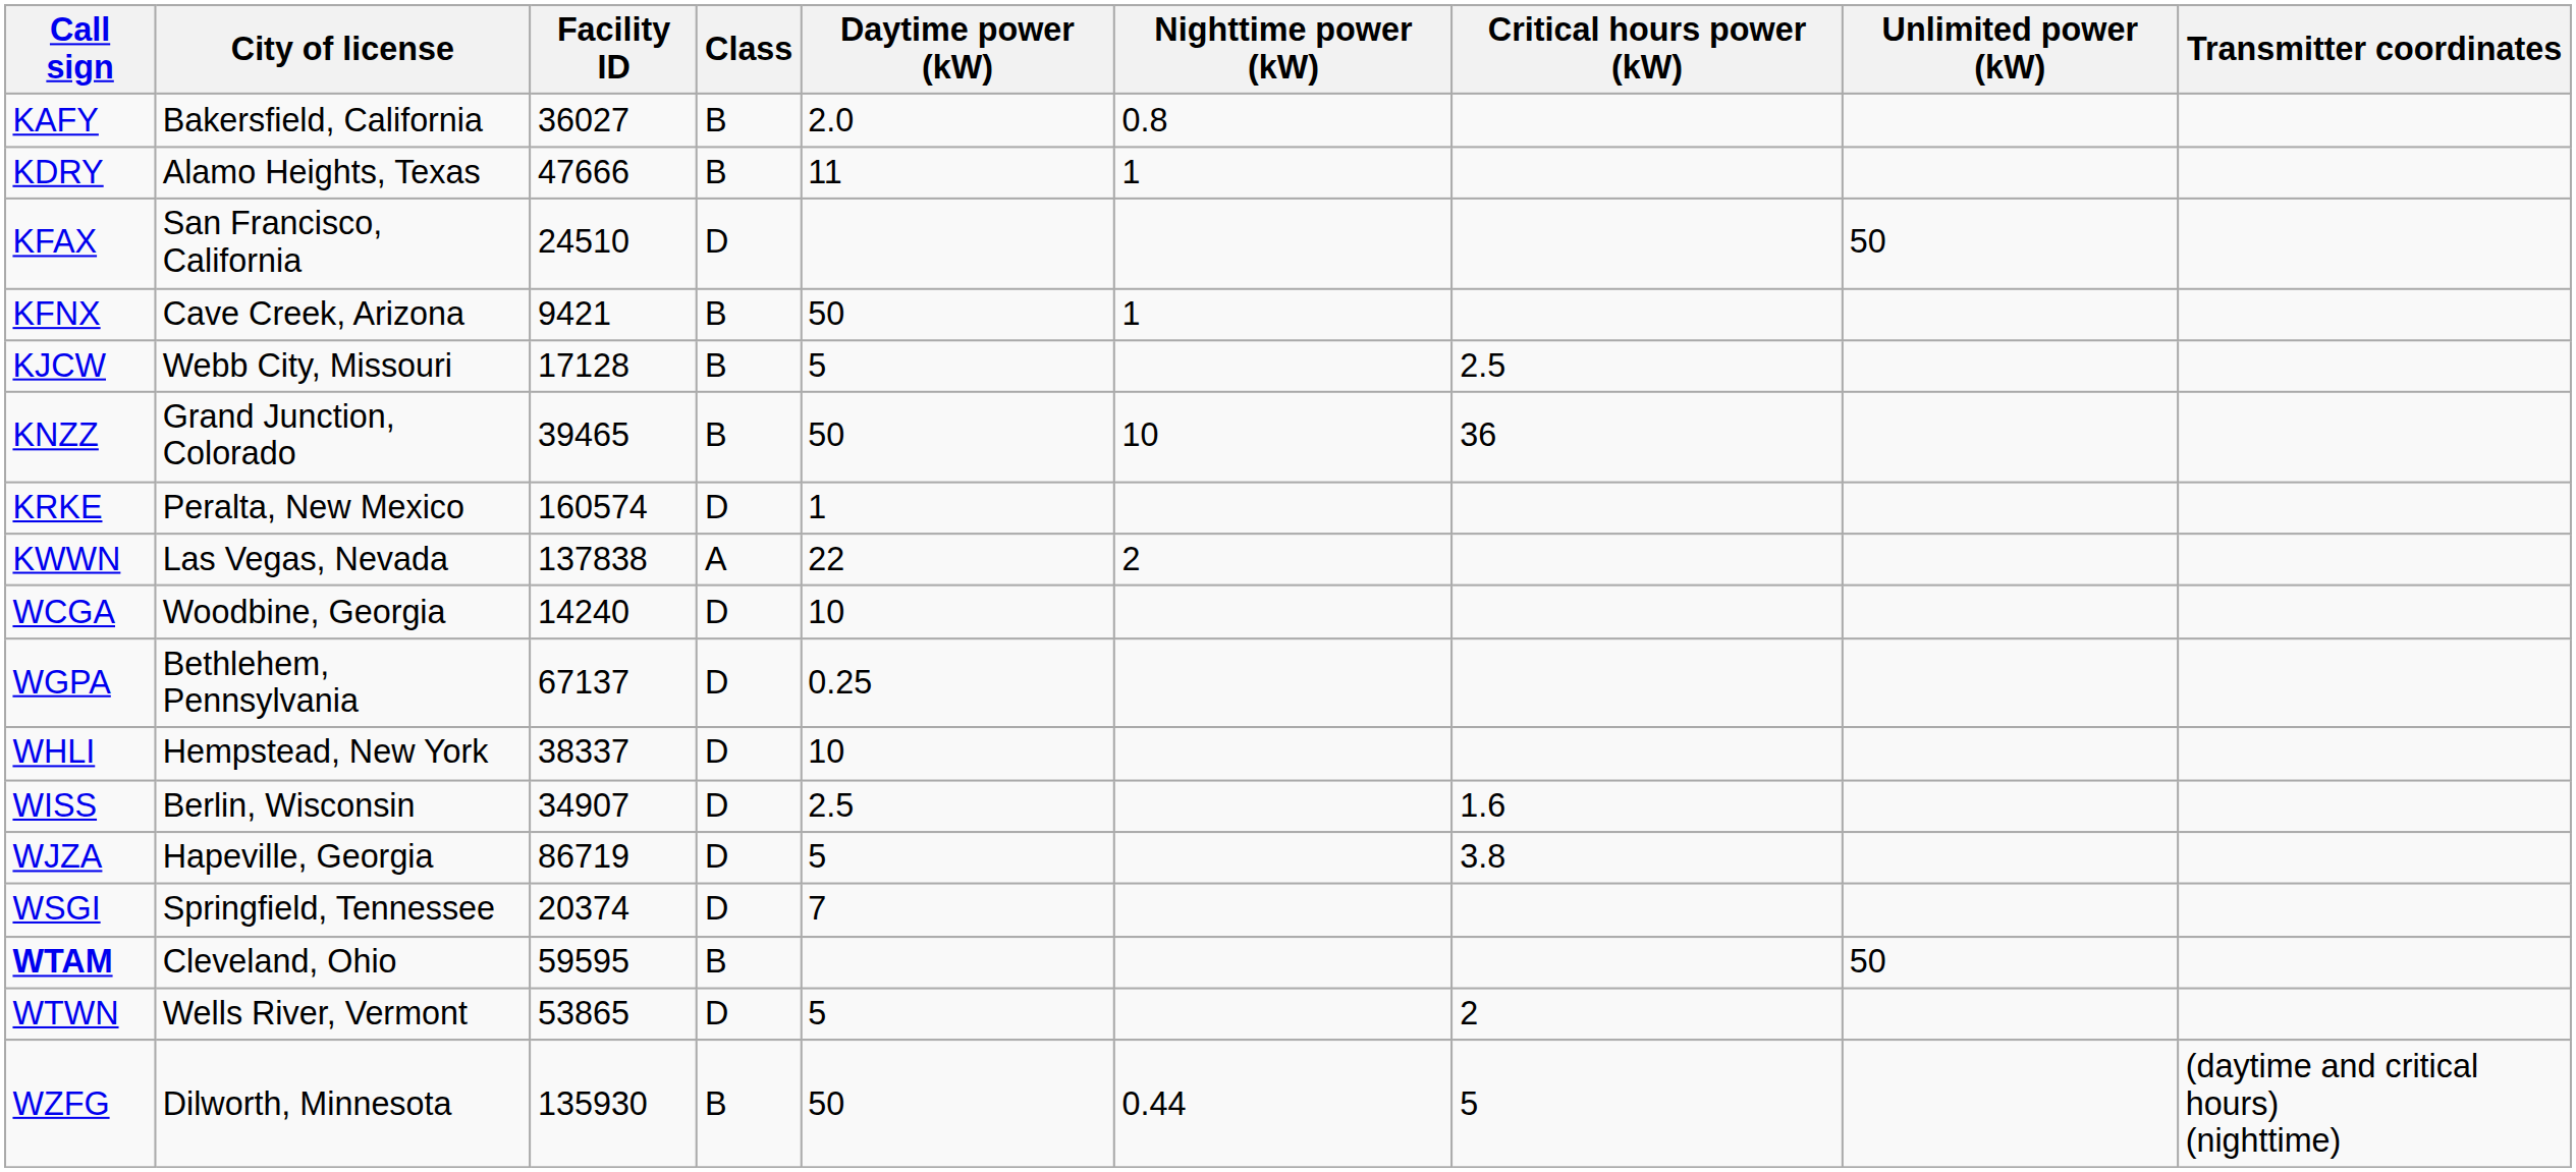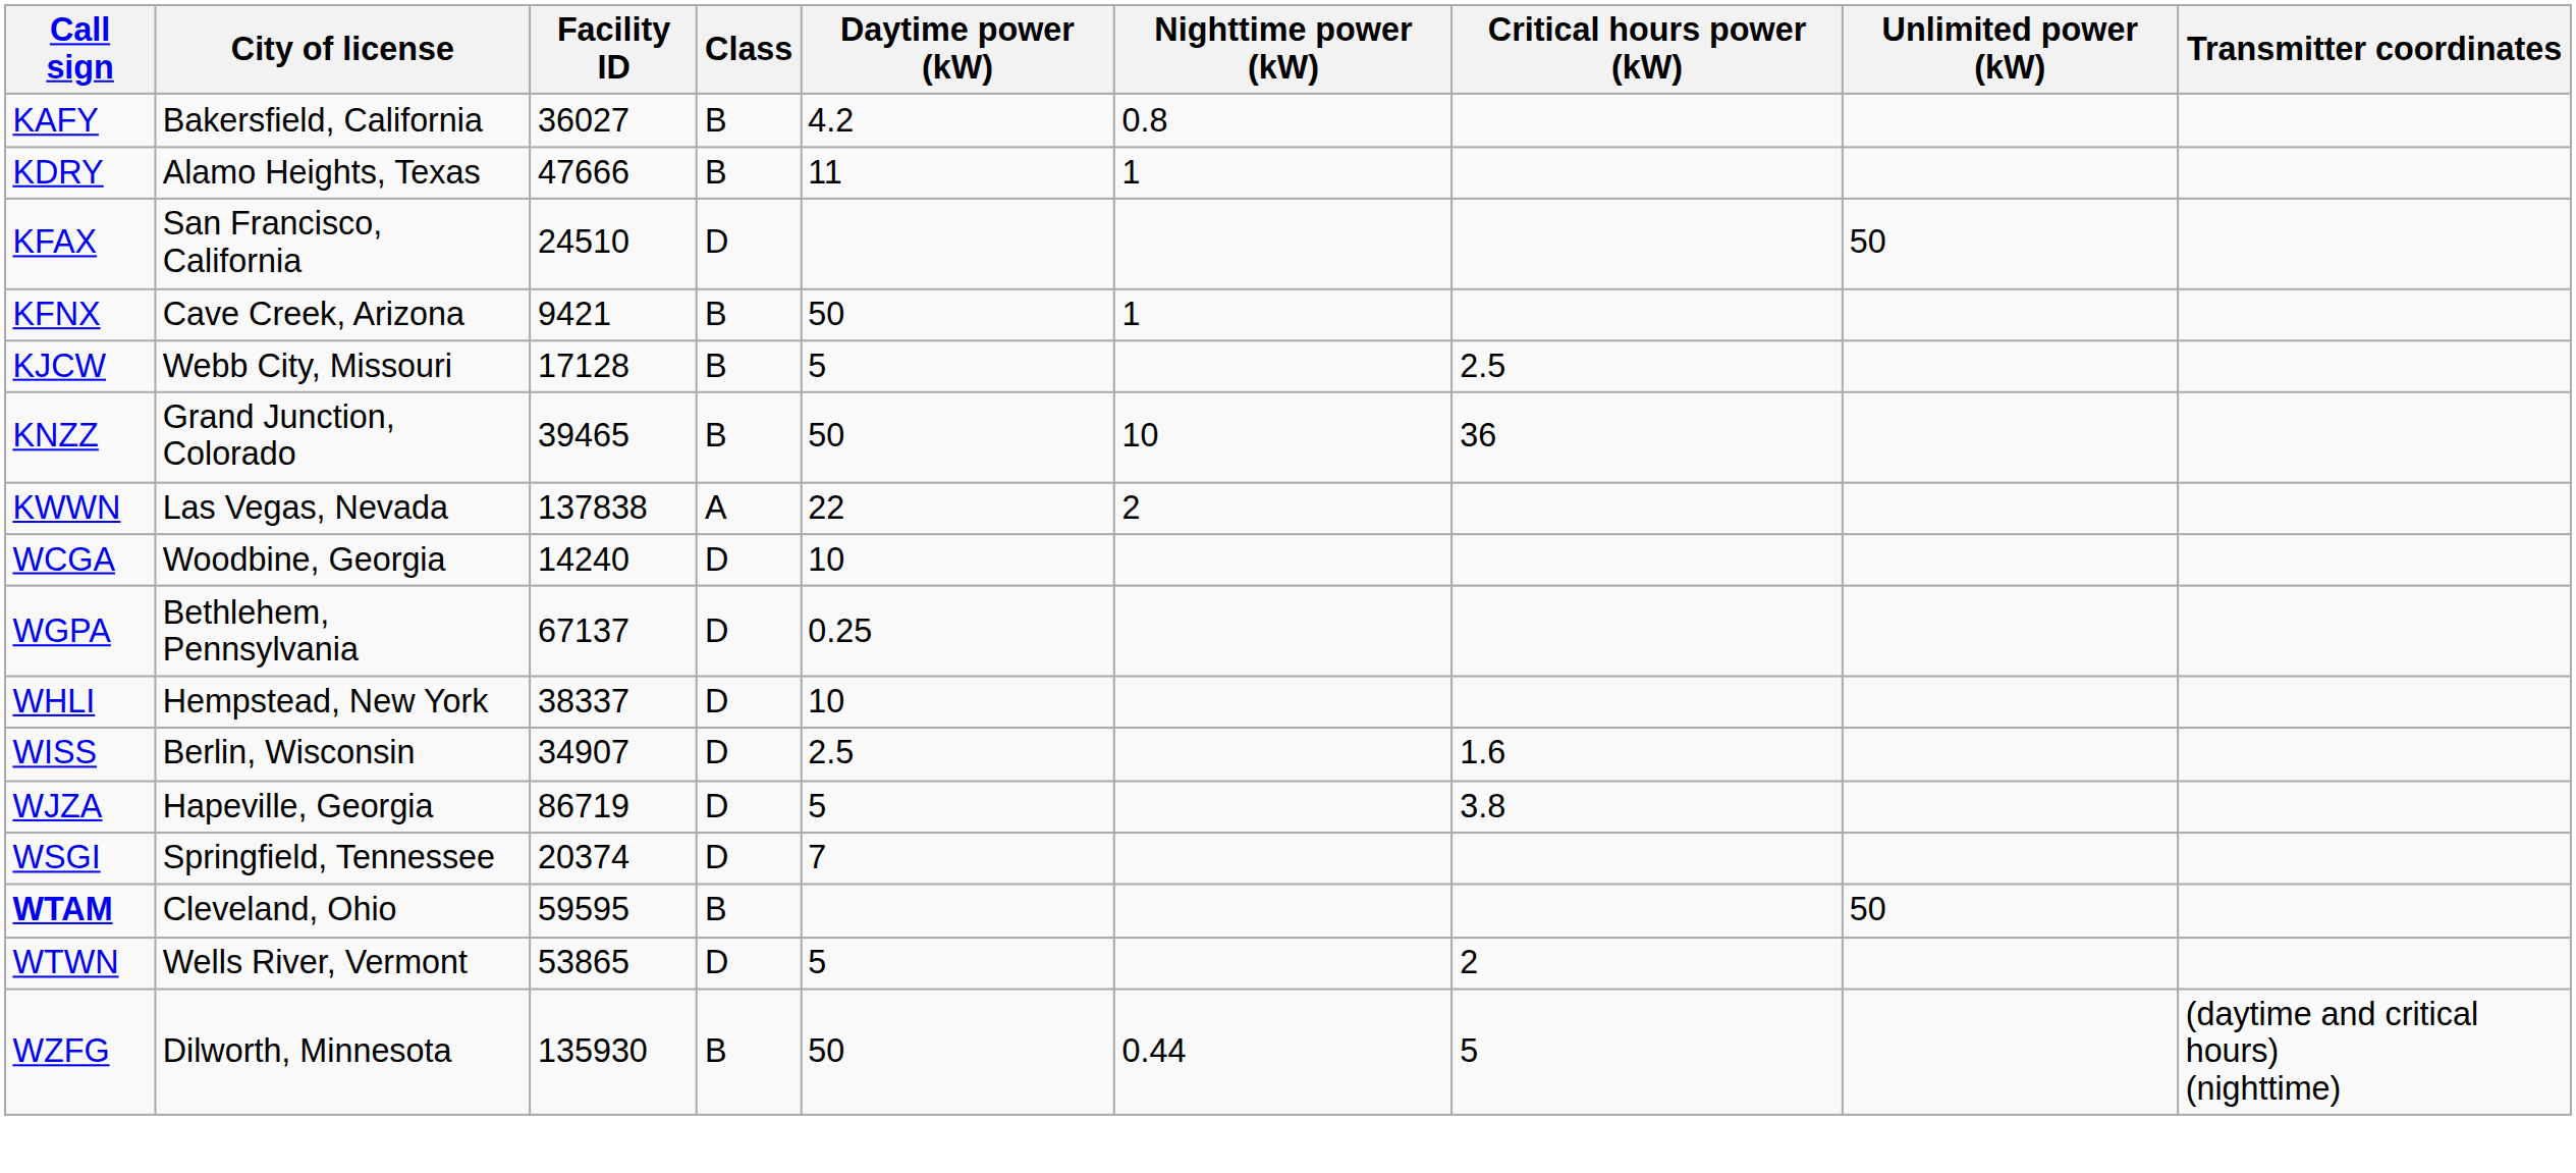KAFY | Daytime power (kW): 2.0 -> 4.2
- row: KRKE | Peralta, New Mexico | 160574 | D | 1
